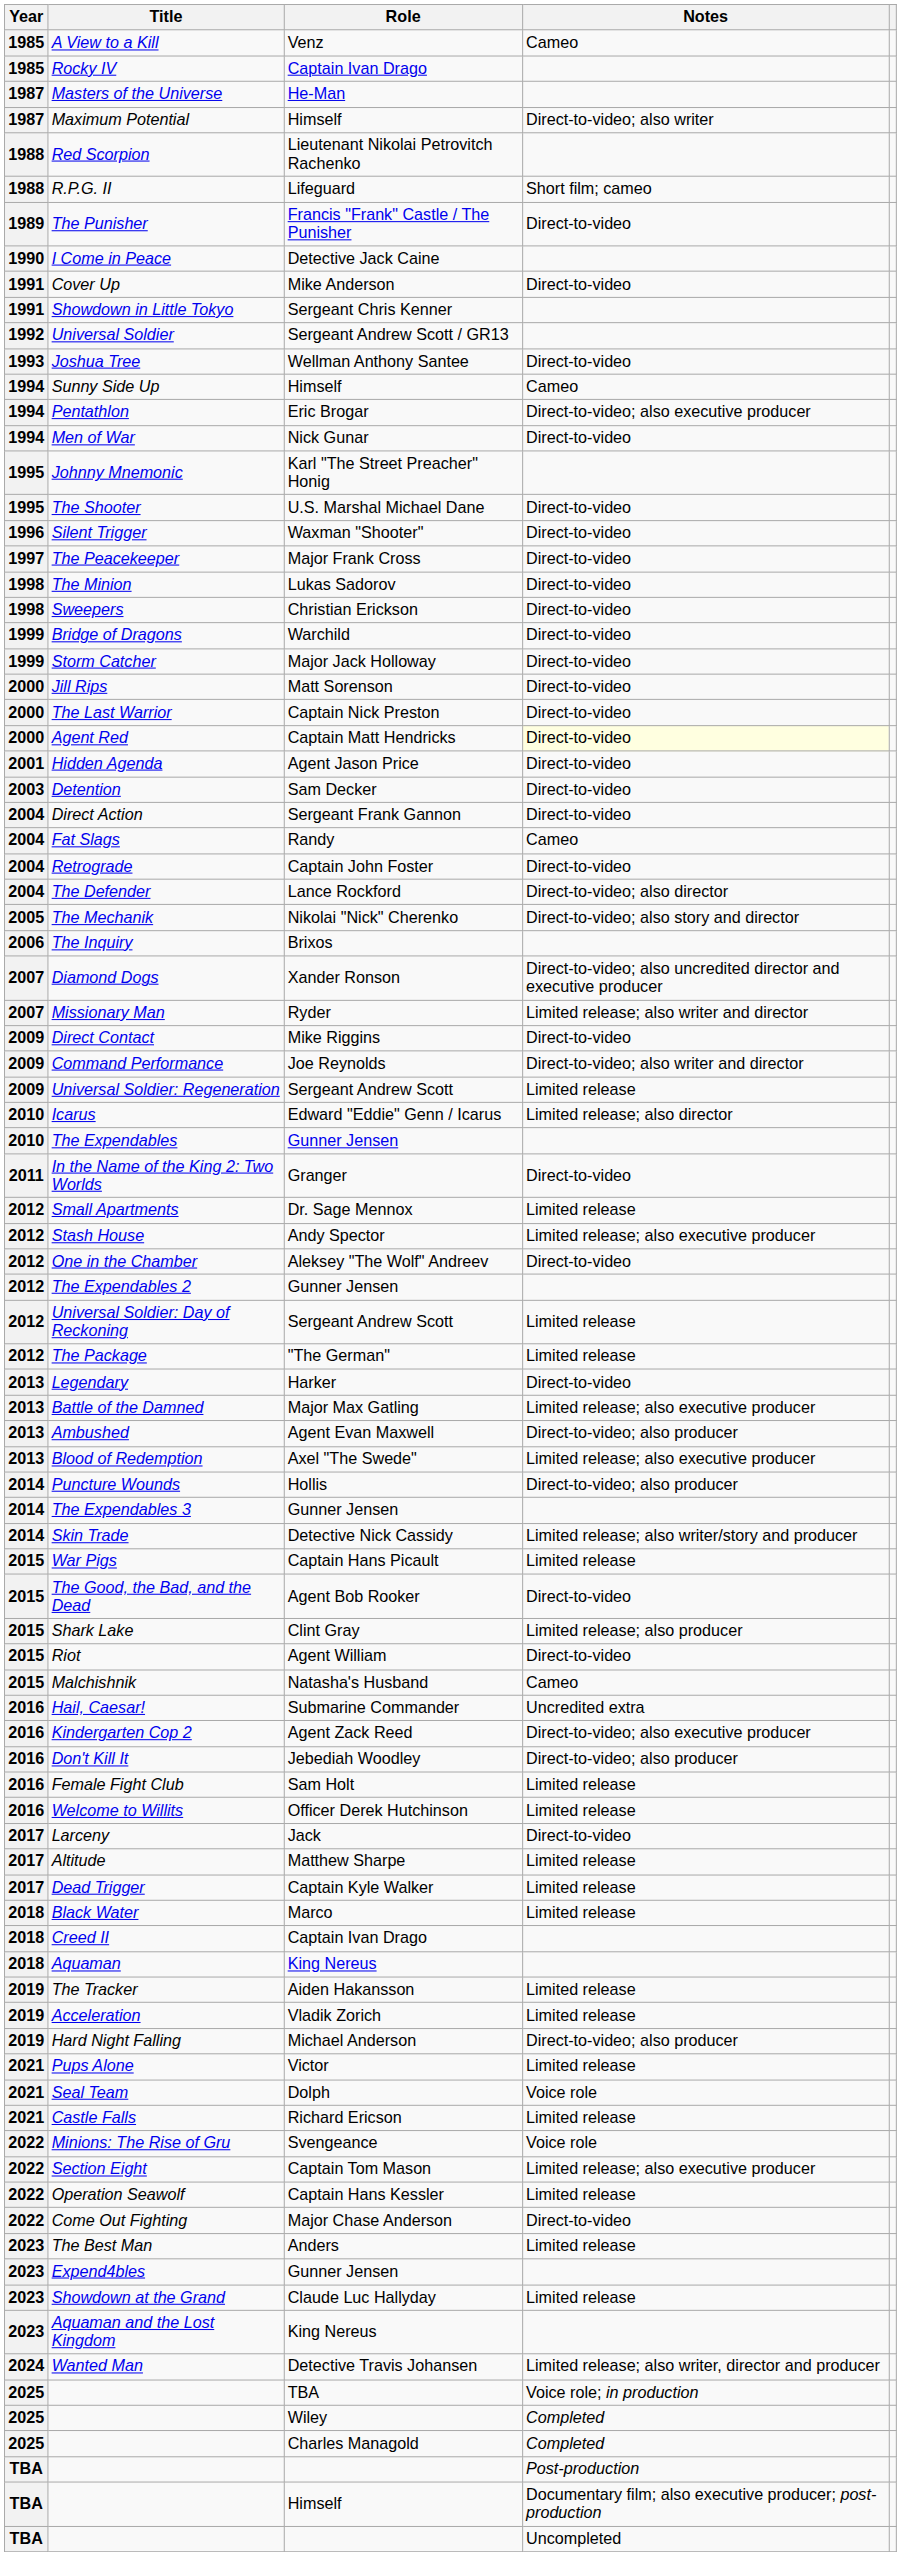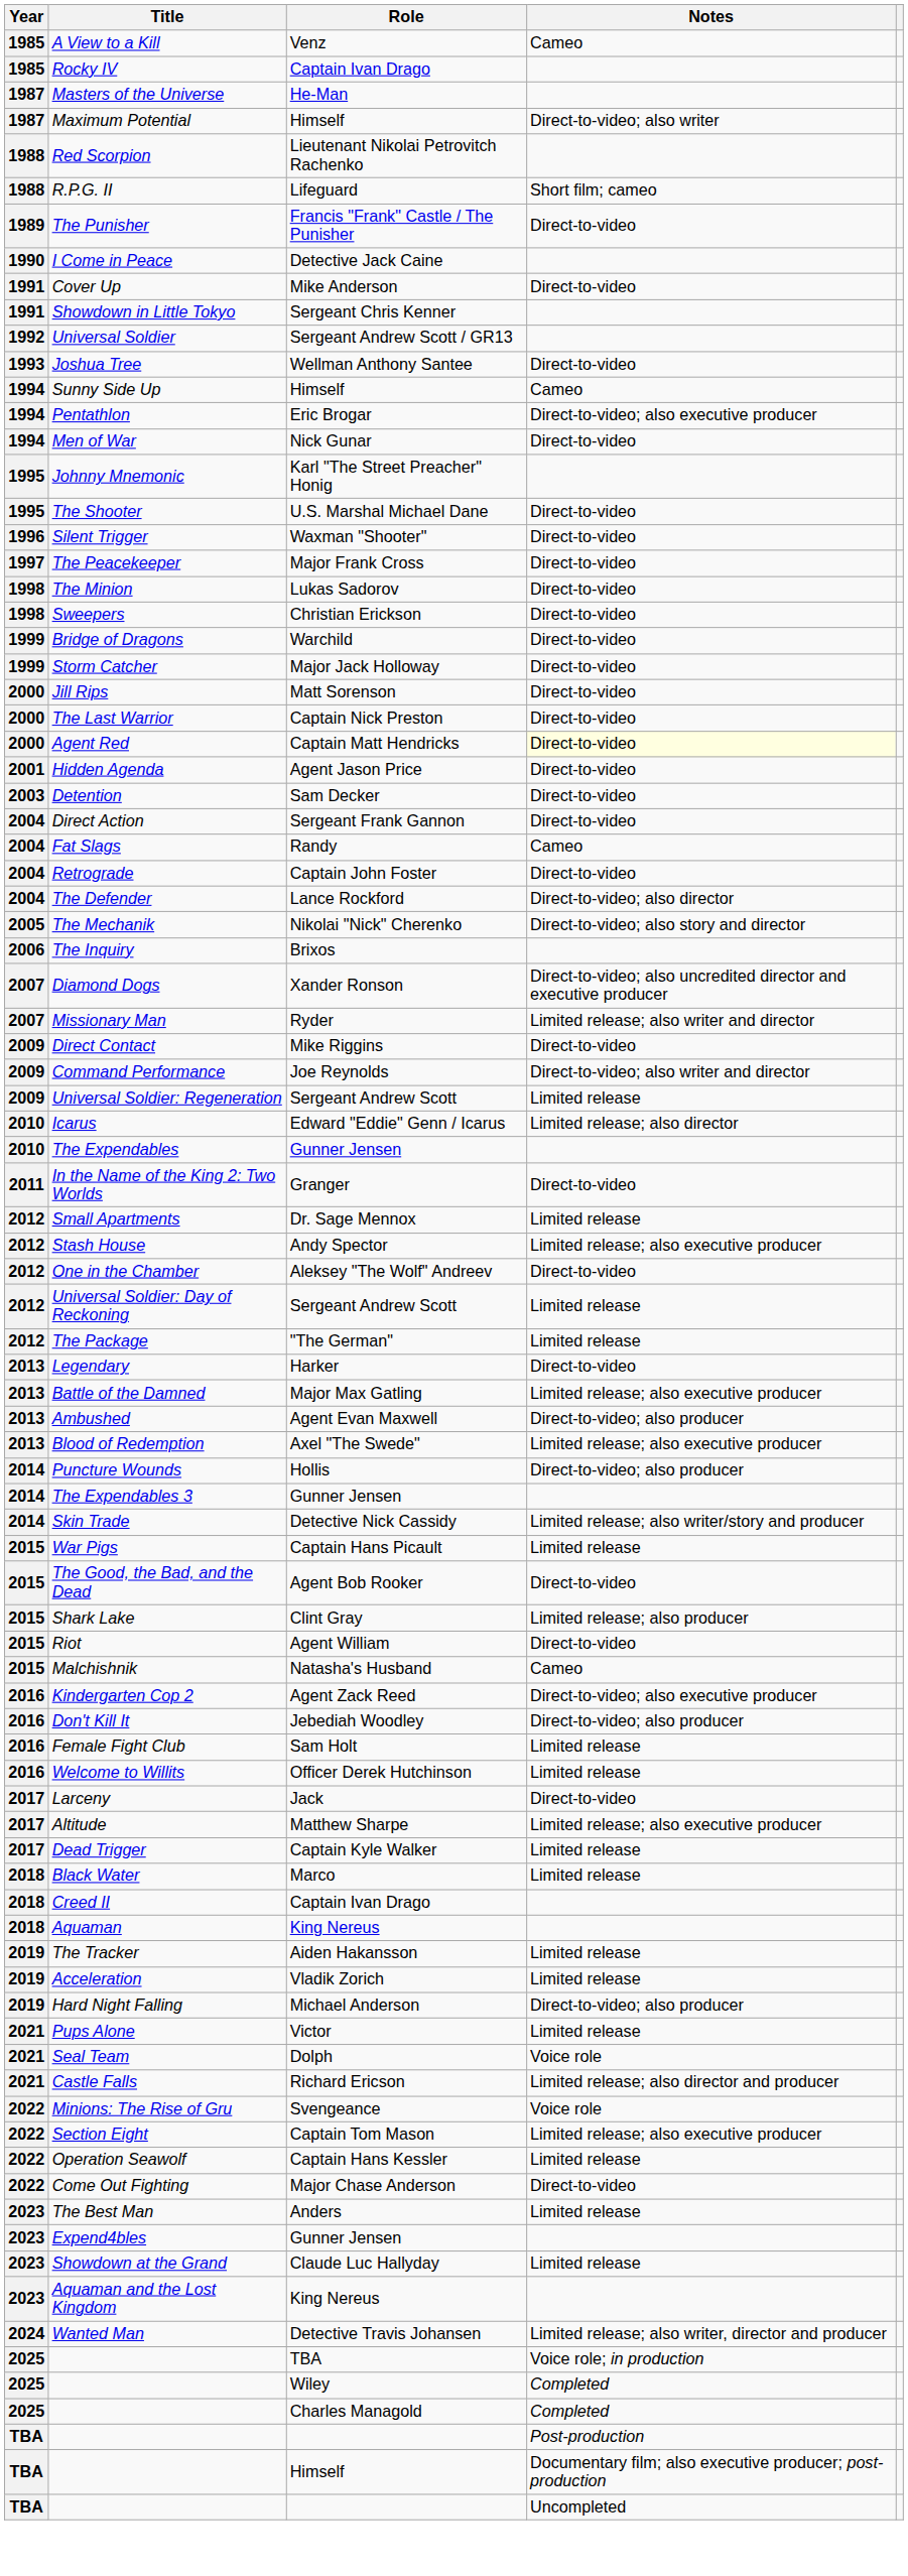- row: 2012 | The Expendables 2 | Gunner Jensen
- row: 2016 | Hail, Caesar! | Submarine Commander | Uncredited еxtra
Altitude | Notes: Limited release -> Limited release; also executive producer
Castle Falls | Notes: Limited release -> Limited release; also director and producer
